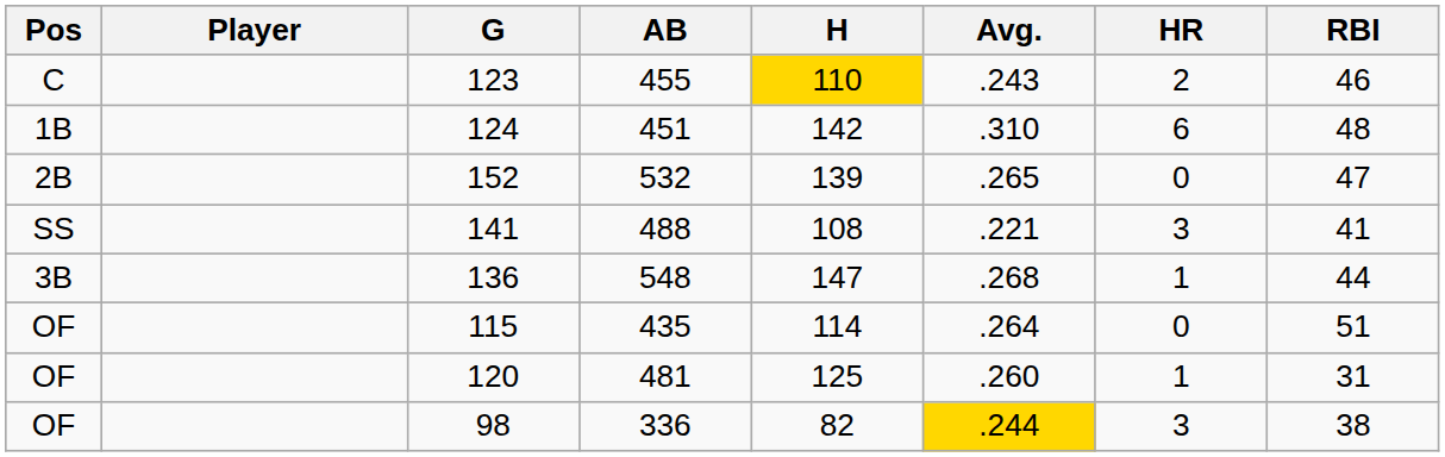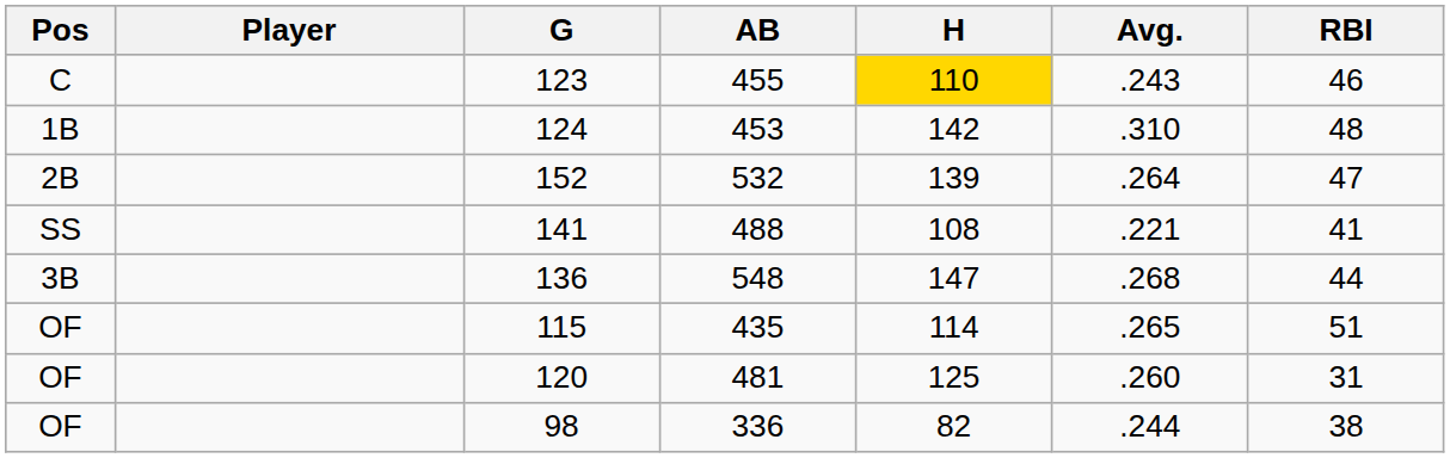- column: HR | 2 | 6 | 0 | 3 | 1 | 0 | 1 | 3
124 | AB: 451 -> 453
152 | Avg.: .265 -> .264
115 | Avg.: .264 -> .265
98 | Avg.: gold background -> no background
